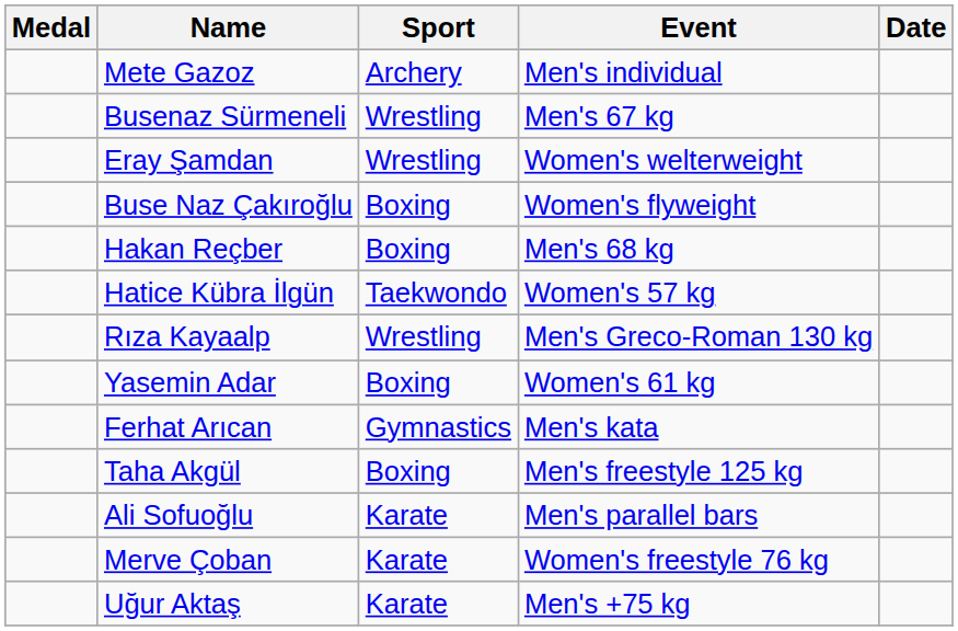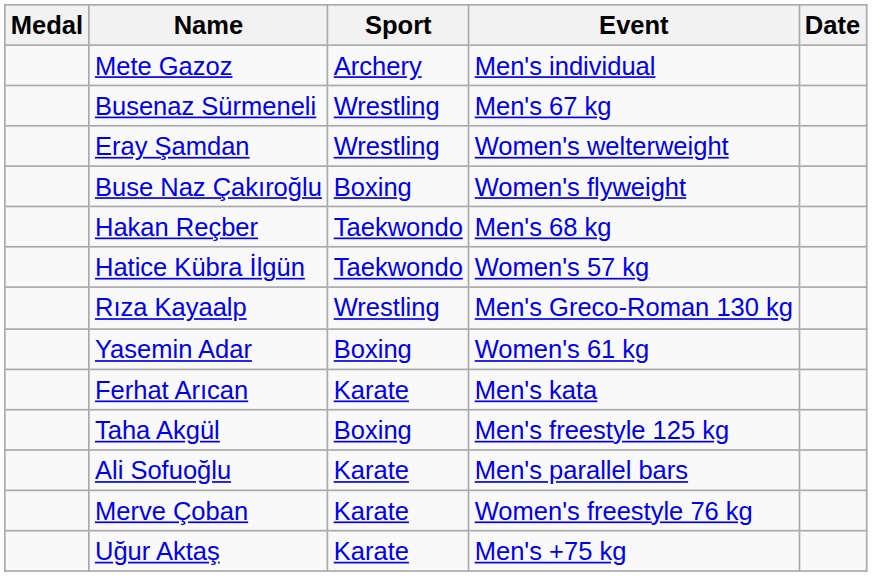Hakan Reçber | Sport: Boxing -> Taekwondo
Ferhat Arıcan | Sport: Gymnastics -> Karate
